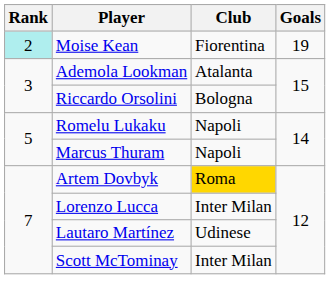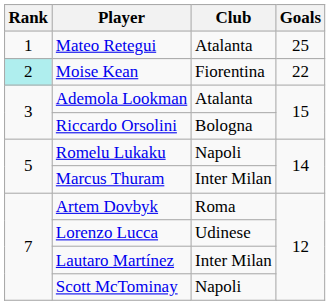+ row: 1 | Mateo Retegui | Atalanta | 25
Moise Kean | Goals: 19 -> 22
Marcus Thuram | Club: Napoli -> Inter Milan
Artem Dovbyk | Club: gold background -> no background
Lorenzo Lucca | Club: Inter Milan -> Udinese
Lautaro Martínez | Club: Udinese -> Inter Milan
Scott McTominay | Club: Inter Milan -> Napoli
